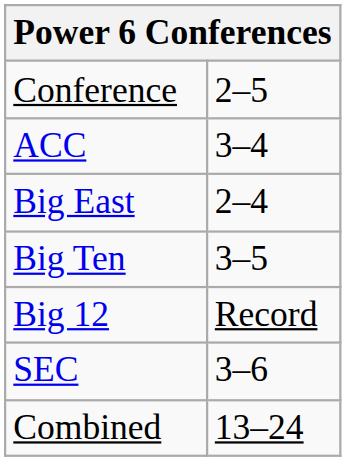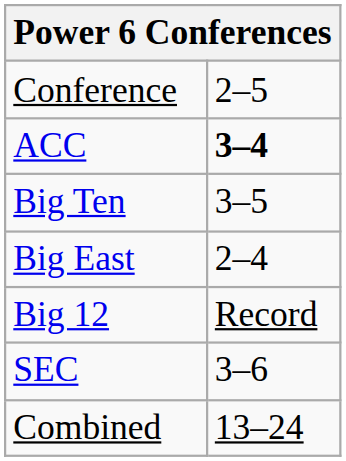ACC | column 2: normal -> bold
rows swapped: Big East <-> Big Ten
